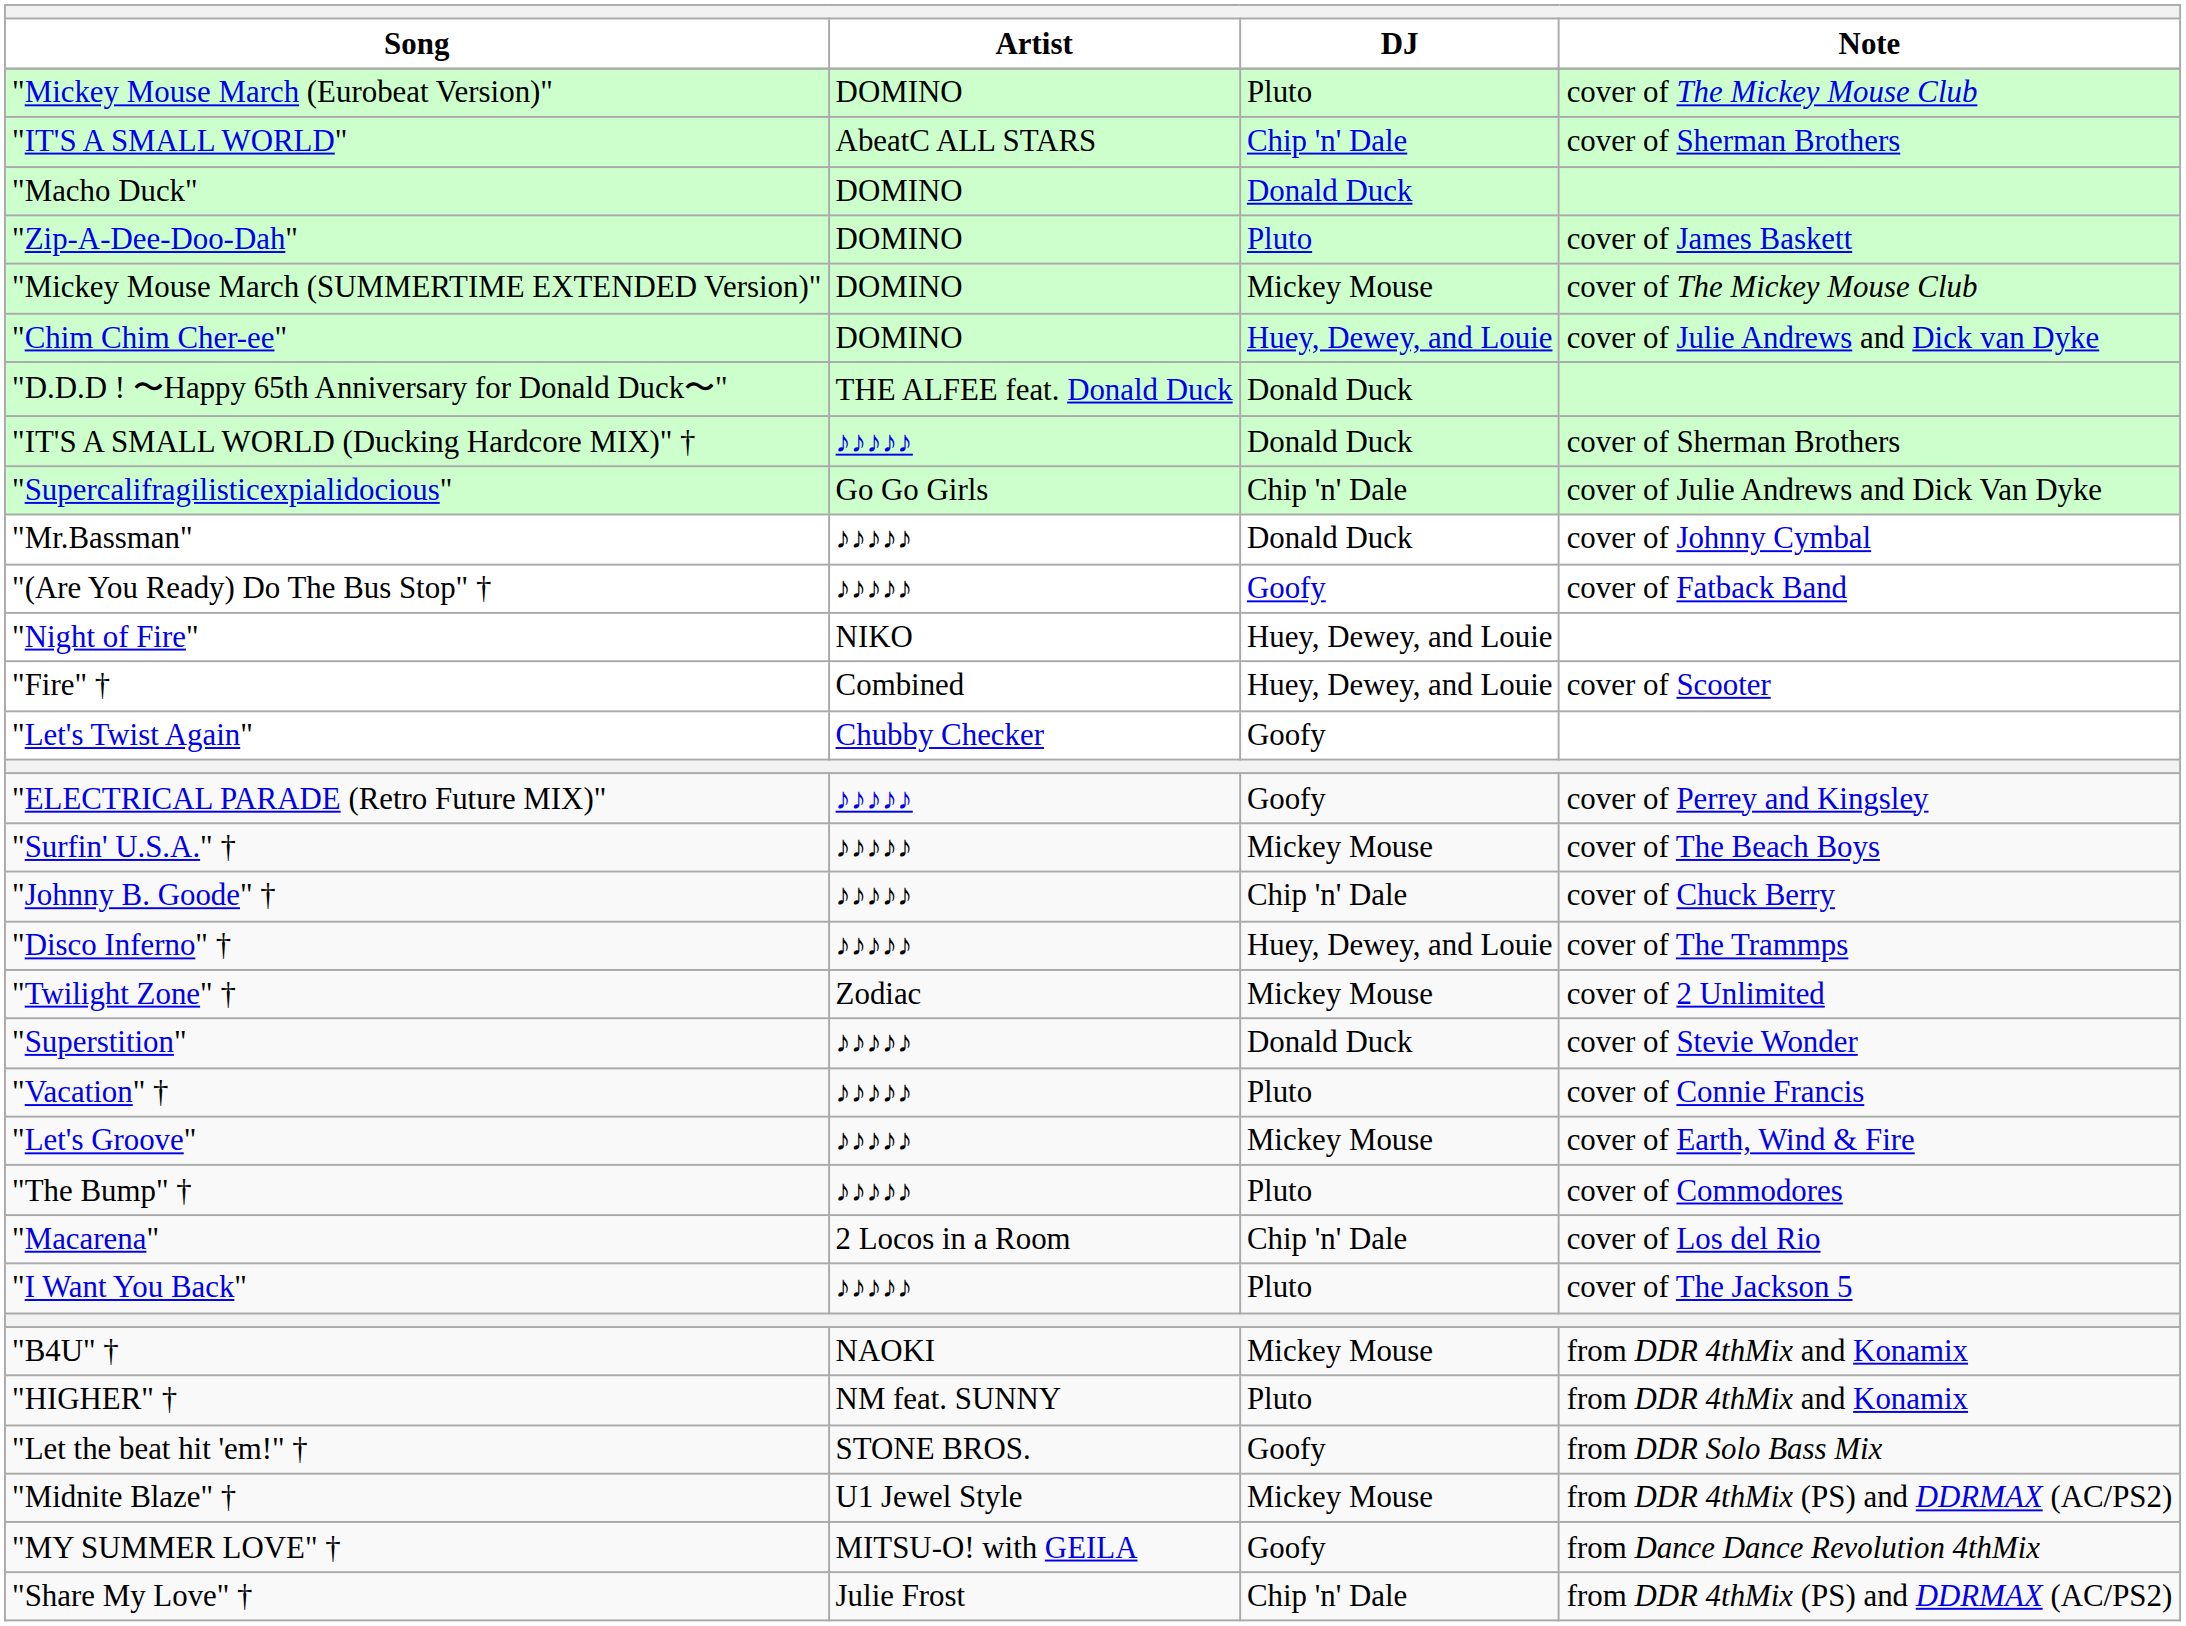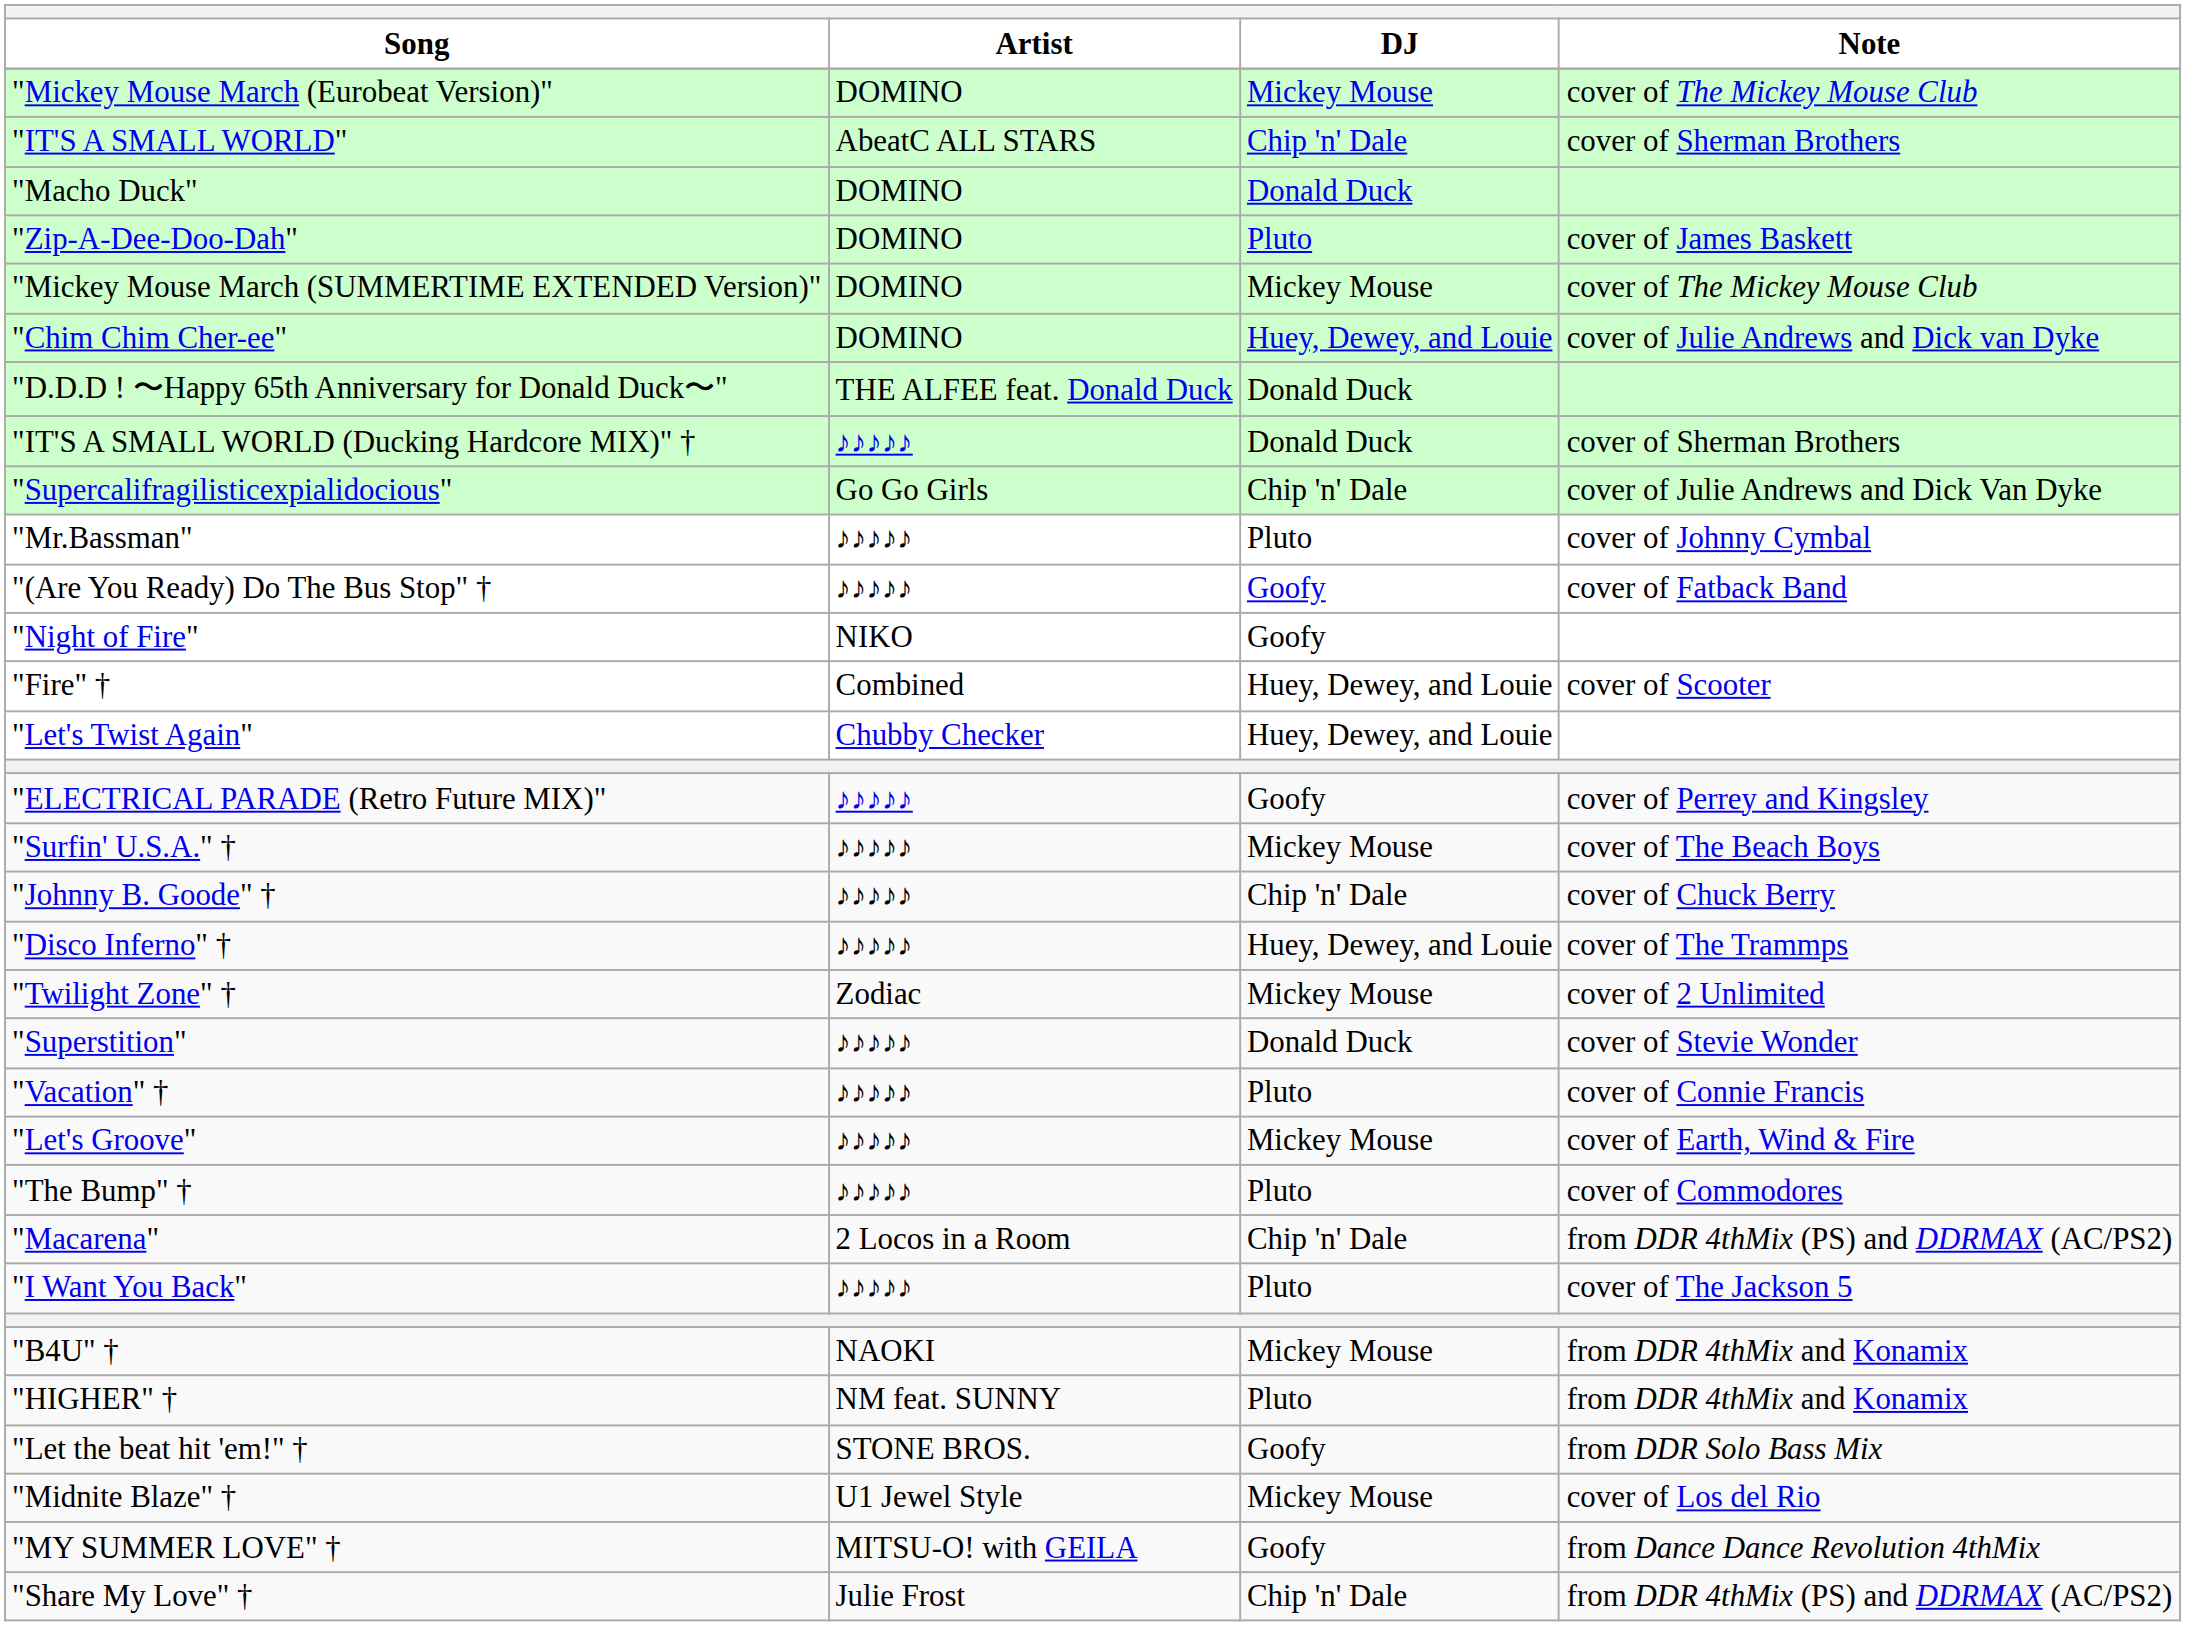"Mickey Mouse March (Eurobeat Version)" | DJ: Pluto -> Mickey Mouse
"Mr.Bassman" | DJ: Donald Duck -> Pluto
"Night of Fire" | DJ: Huey, Dewey, and Louie -> Goofy
"Let's Twist Again" | DJ: Goofy -> Huey, Dewey, and Louie
"Macarena" | Note: cover of Los del Rio -> from DDR 4thMix (PS) and DDRMAX (AC/PS2)
"Midnite Blaze" † | Note: from DDR 4thMix (PS) and DDRMAX (AC/PS2) -> cover of Los del Rio
